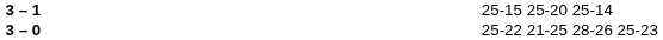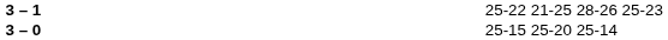3 – 1 | column 4: 25-15 25-20 25-14 -> 25-22 21-25 28-26 25-23
3 – 0 | column 4: 25-22 21-25 28-26 25-23 -> 25-15 25-20 25-14
